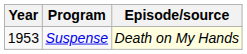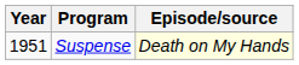Suspense | Year: 1953 -> 1951
